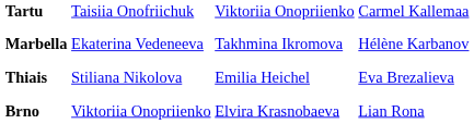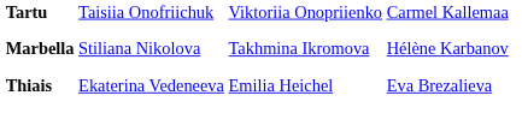Marbella | column 2: Ekaterina Vedeneeva -> Stiliana Nikolova
Thiais | column 2: Stiliana Nikolova -> Ekaterina Vedeneeva
- row: Brno | Viktoriia Onopriienko | Elvira Krasnobaeva | Lian Rona
